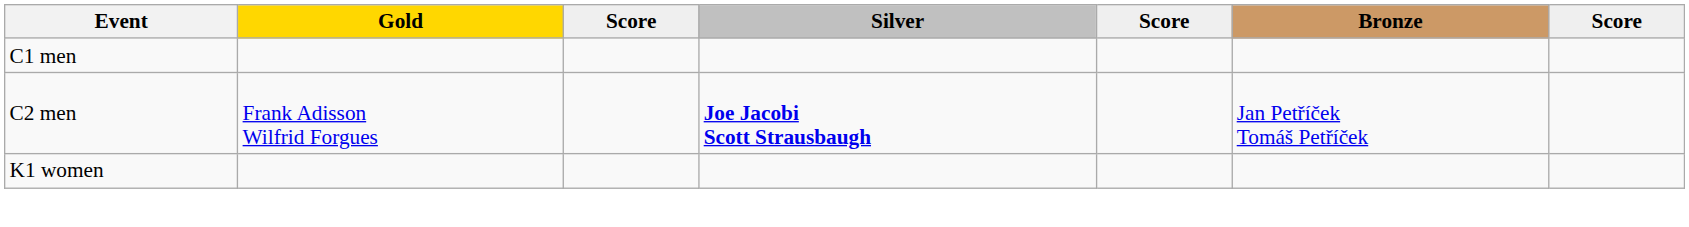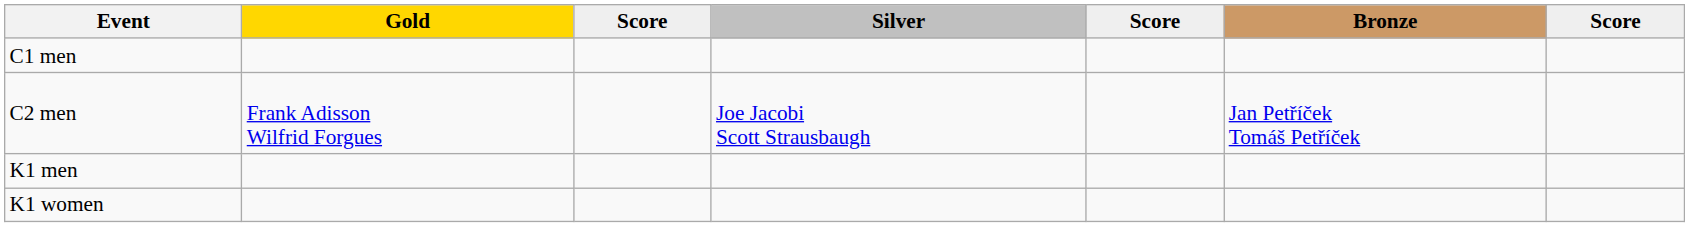C2 men | Silver: bold -> normal
+ row: K1 men
